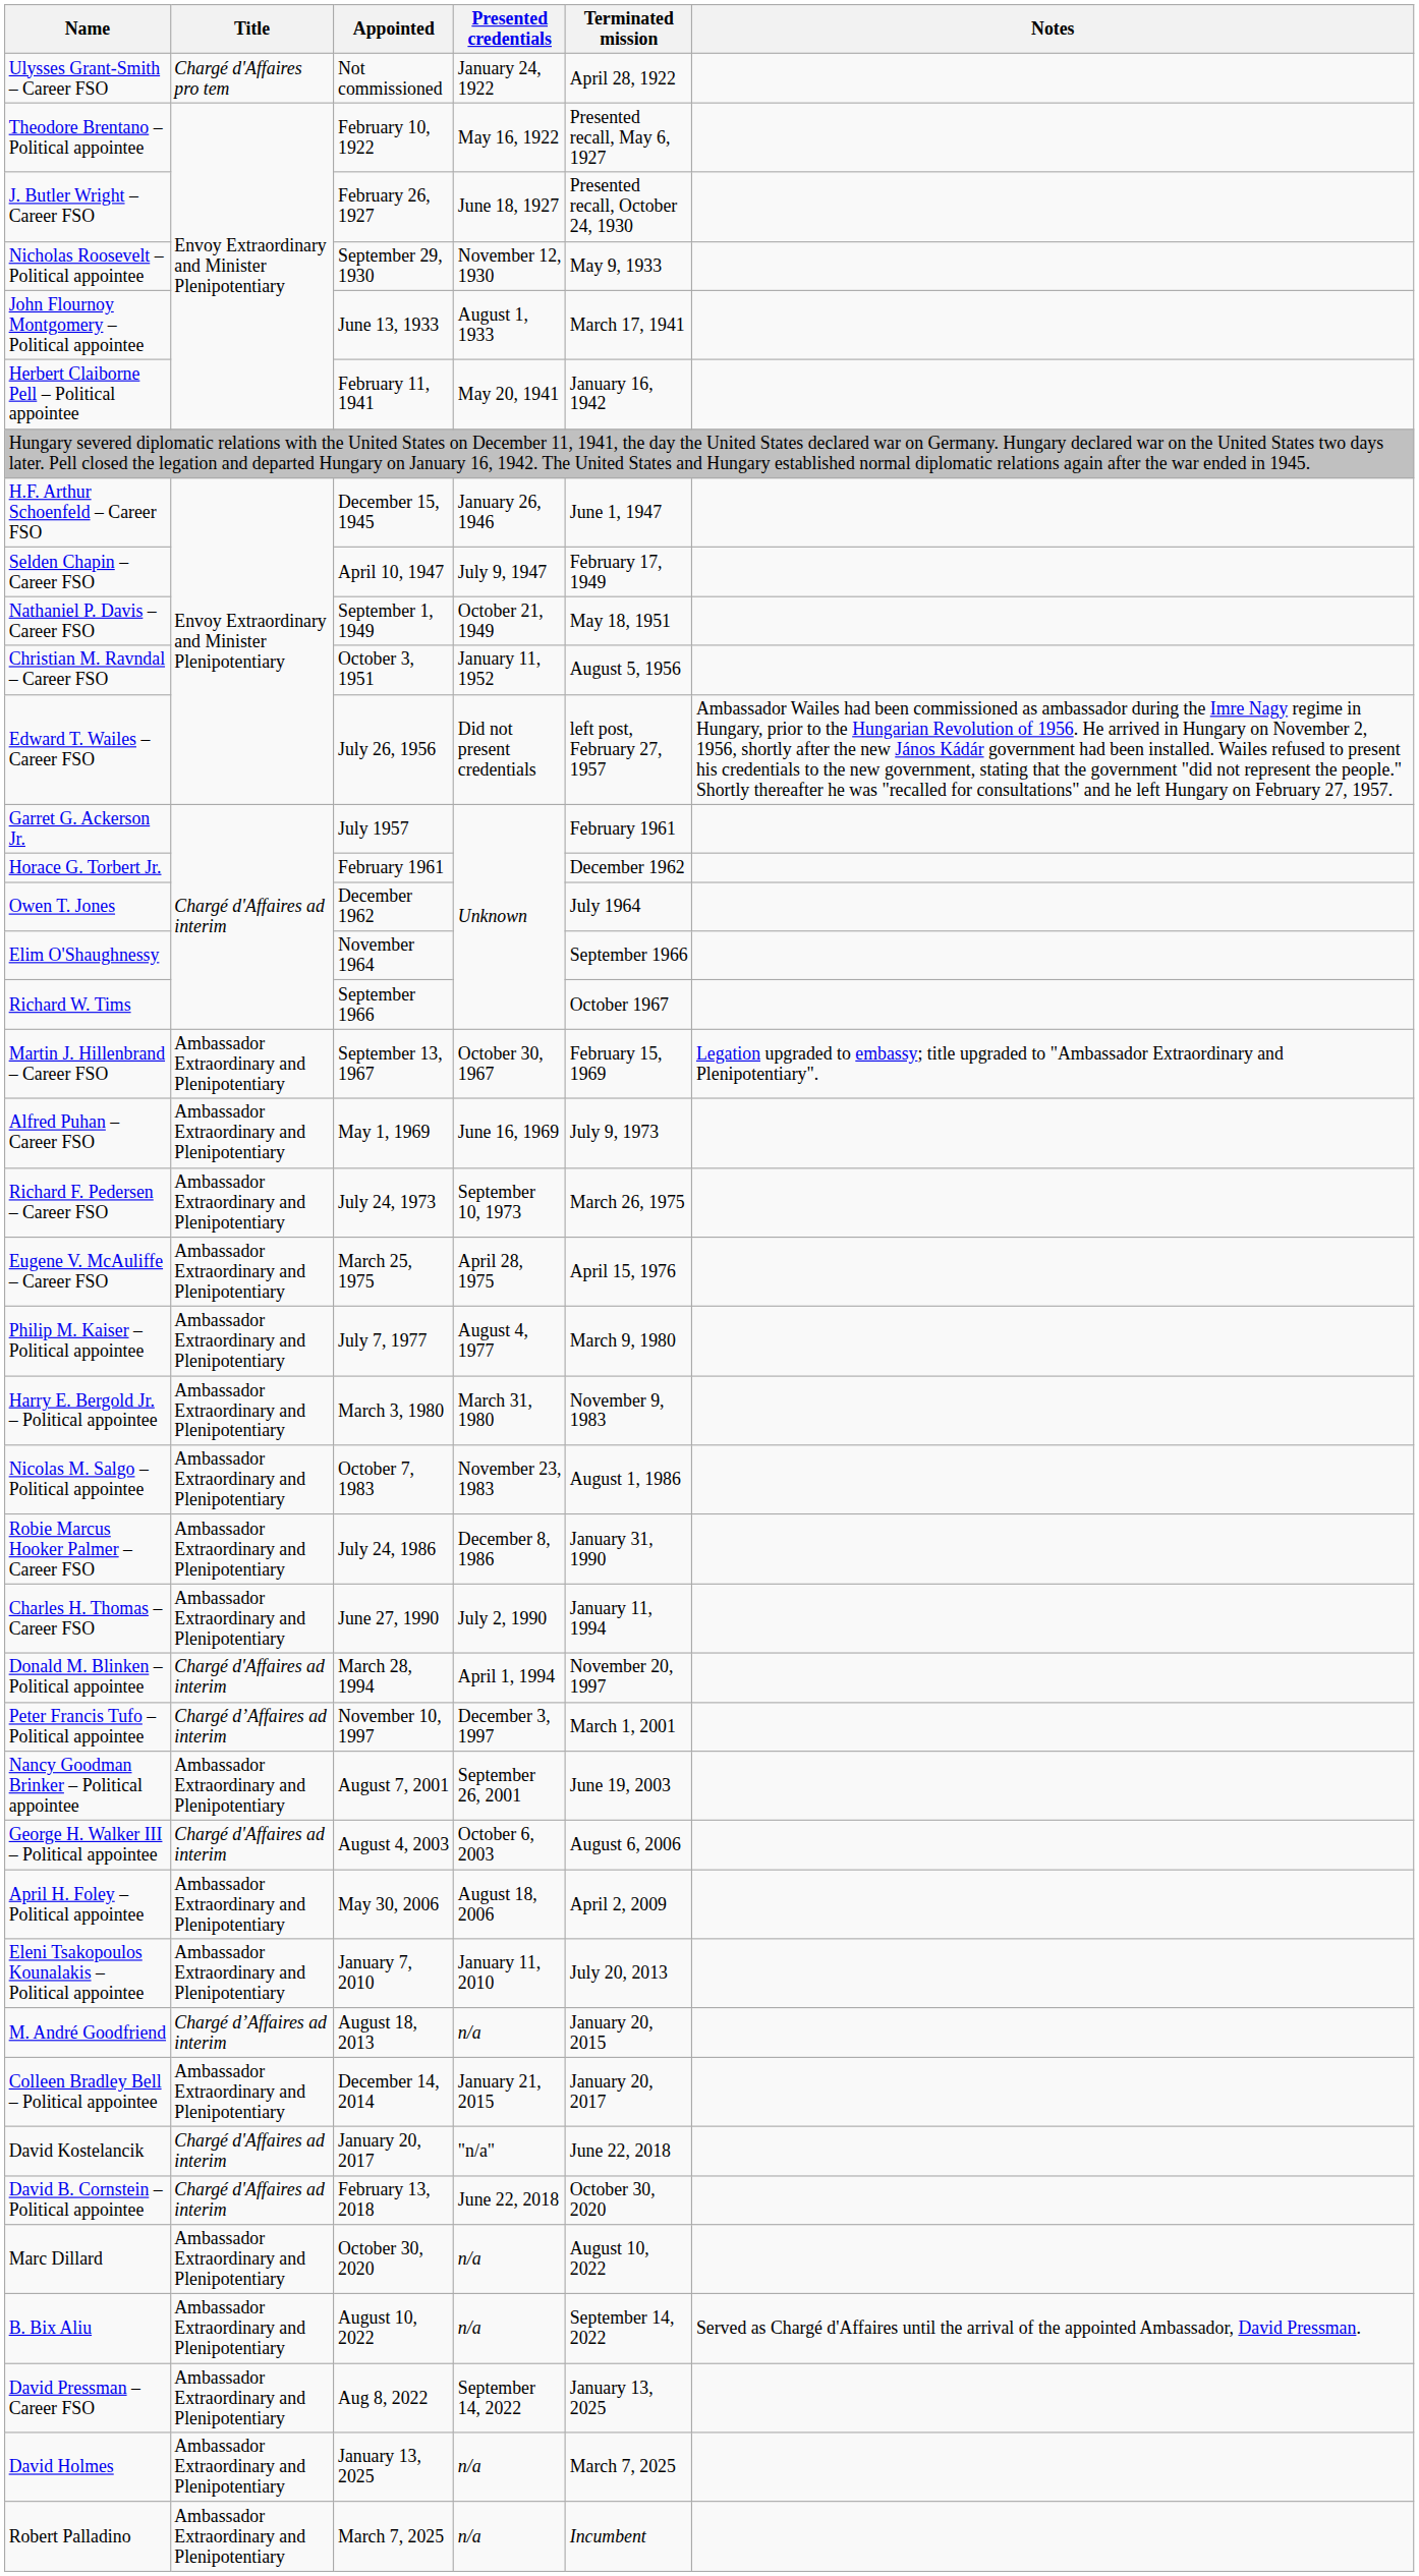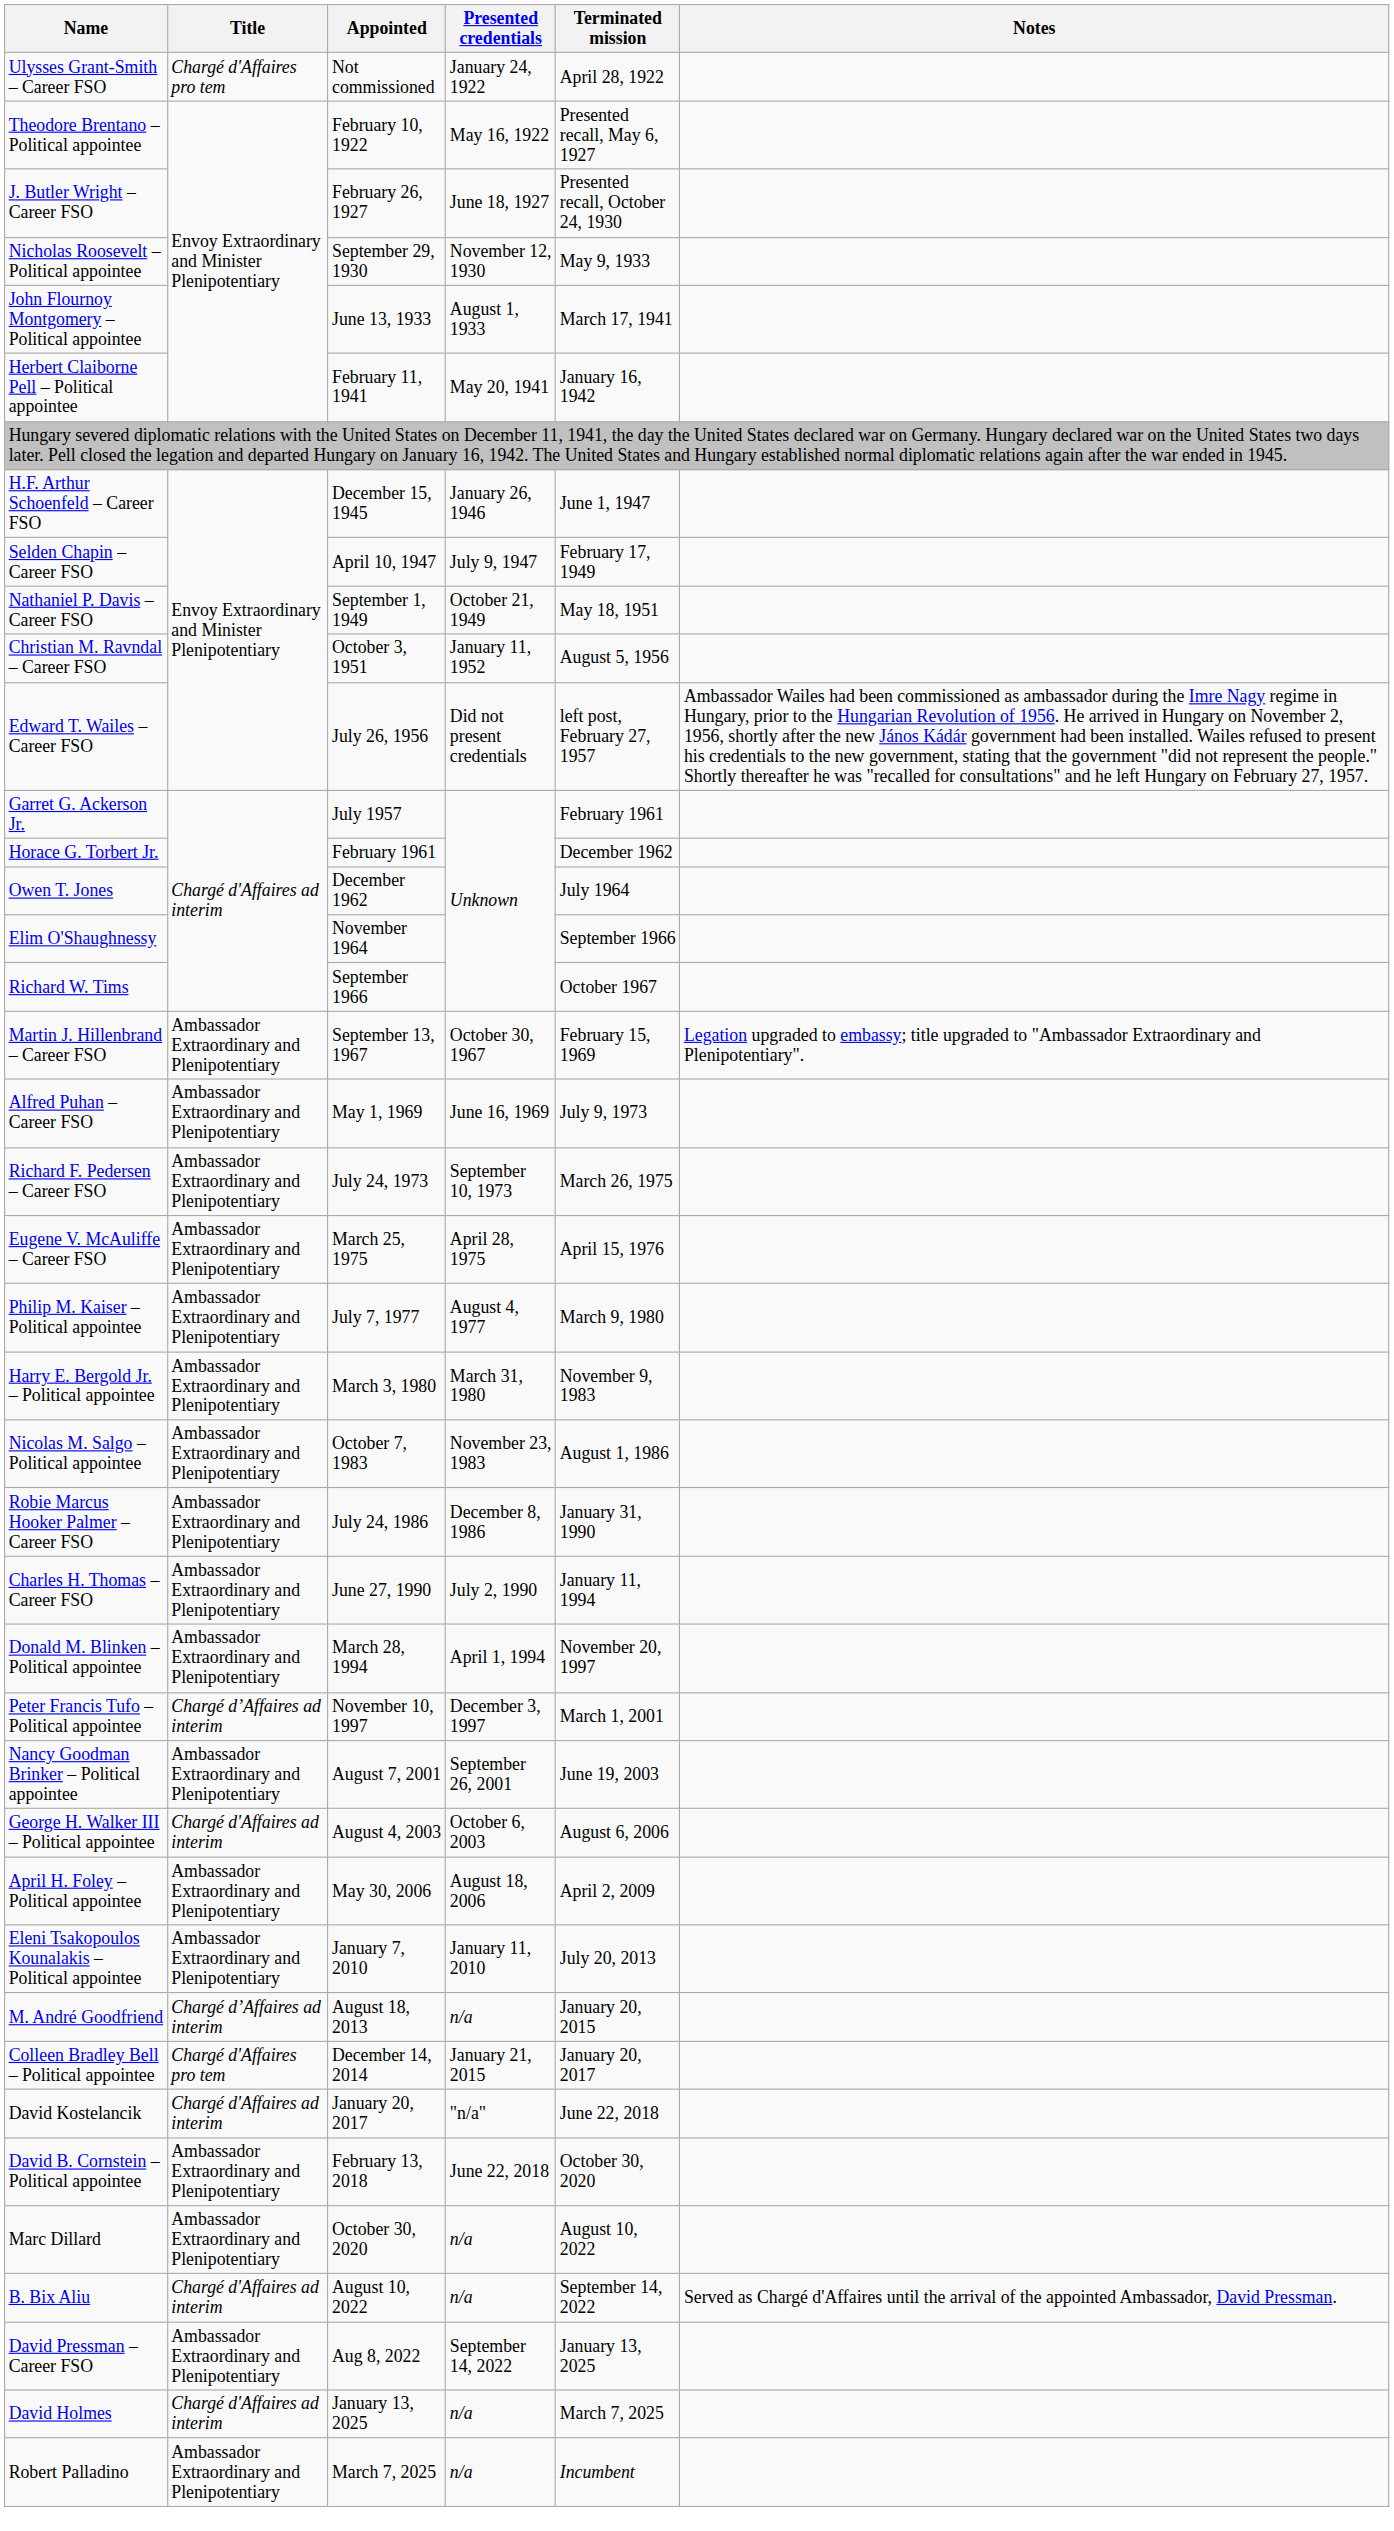Donald M. Blinken – Political appointee | Title: Chargé d'Affaires ad interim -> Ambassador Extraordinary and Plenipotentiary
Colleen Bradley Bell – Political appointee | Title: Ambassador Extraordinary and Plenipotentiary -> Chargé d'Affaires pro tem
David B. Cornstein – Political appointee | Title: Chargé d'Affaires ad interim -> Ambassador Extraordinary and Plenipotentiary
B. Bix Aliu | Title: Ambassador Extraordinary and Plenipotentiary -> Chargé d'Affaires ad interim
David Holmes | Title: Ambassador Extraordinary and Plenipotentiary -> Chargé d'Affaires ad interim
